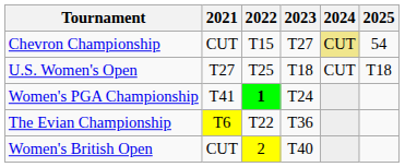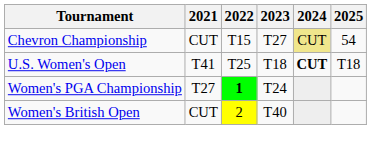U.S. Women's Open | 2021: T27 -> T41
U.S. Women's Open | 2024: normal -> bold
Women's PGA Championship | 2021: T41 -> T27
- row: The Evian Championship | T6 | T22 | T36
